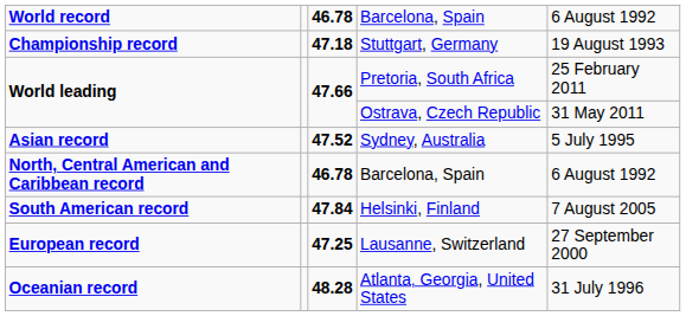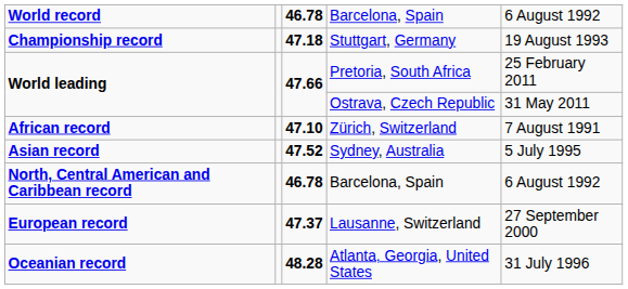+ row: African record | 47.10 | Zürich, Switzerland | 7 August 1991
- row: South American record | 47.84 | Helsinki, Finland | 7 August 2005
Lausanne, Switzerland | column 3: 47.25 -> 47.37
